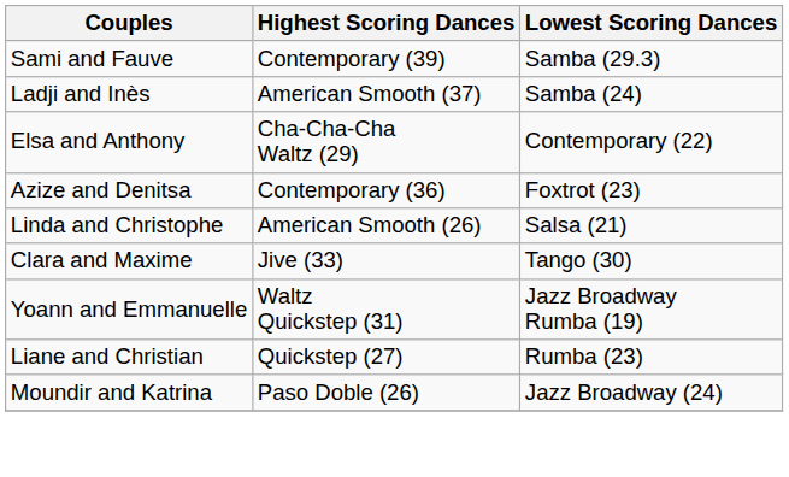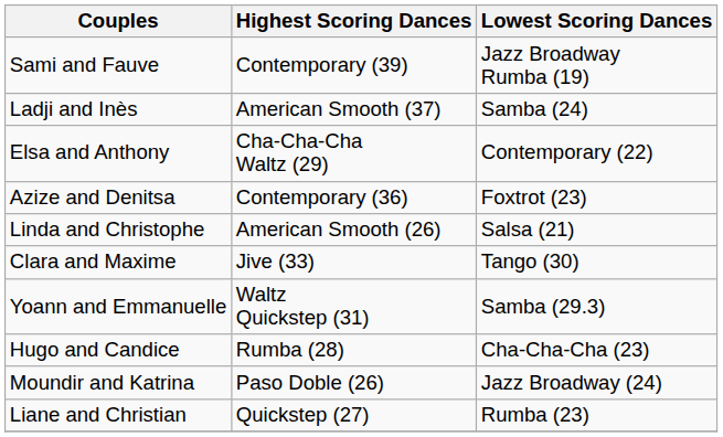Sami and Fauve | Lowest Scoring Dances: Samba (29.3) -> Jazz Broadway Rumba (19)
Yoann and Emmanuelle | Lowest Scoring Dances: Jazz Broadway Rumba (19) -> Samba (29.3)
+ row: Hugo and Candice | Rumba (28) | Cha-Cha-Cha (23)
rows swapped: Moundir and Katrina <-> Liane and Christian
